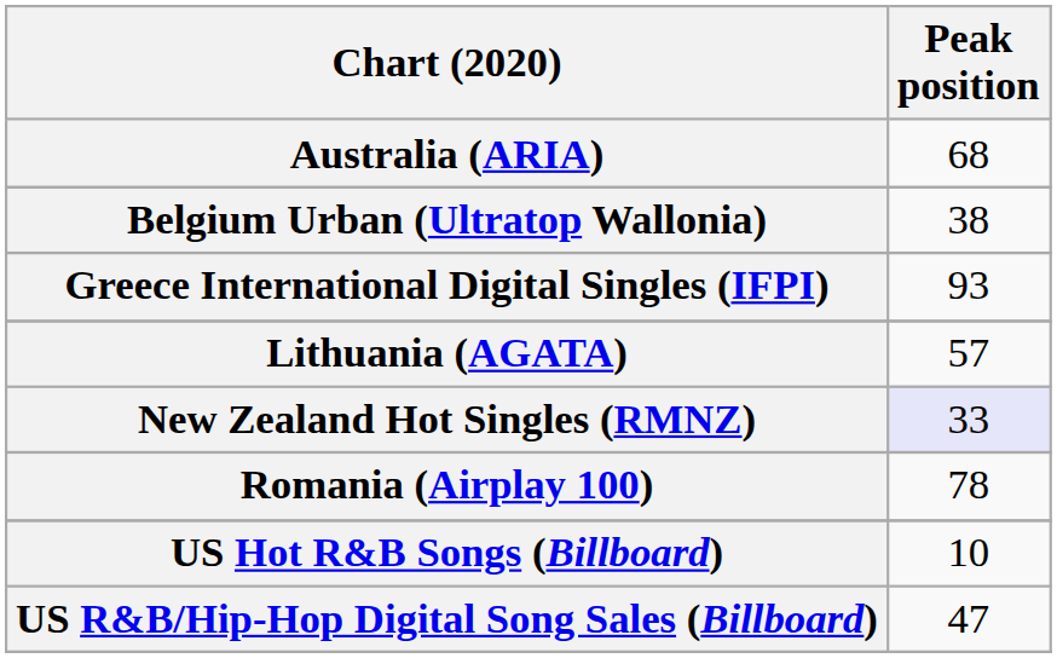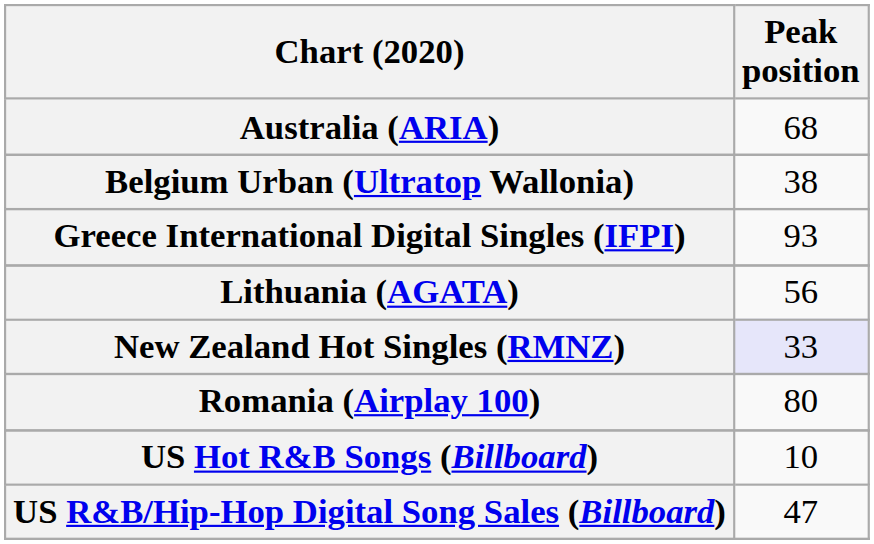Lithuania (AGATA) | Peak position: 57 -> 56
Romania (Airplay 100) | Peak position: 78 -> 80
